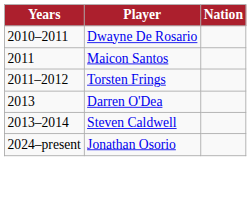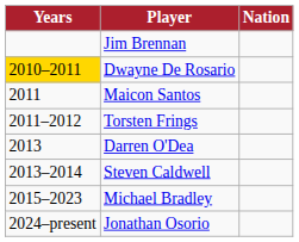+ row: Jim Brennan
Dwayne De Rosario | Years: no background -> gold background
+ row: 2015–2023 | Michael Bradley
